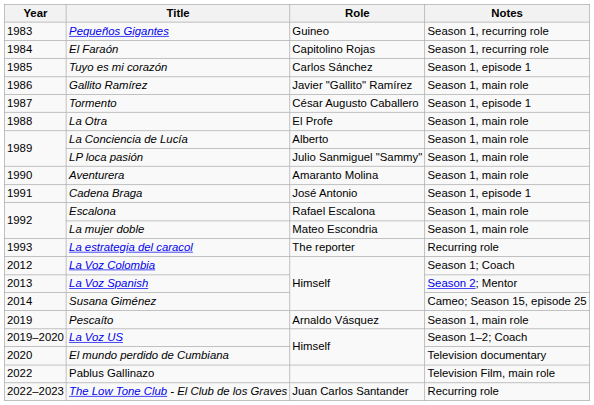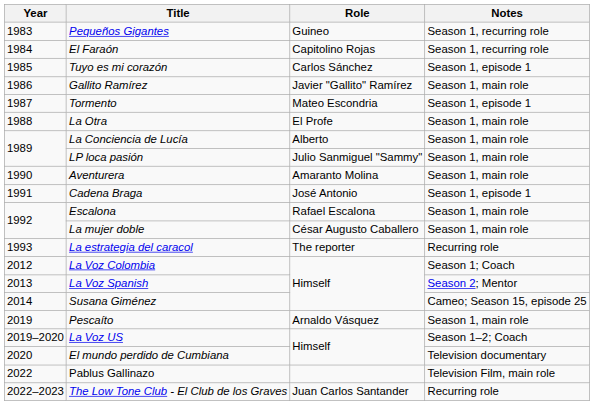Tormento | Role: César Augusto Caballero -> Mateo Escondria
La mujer doble | Role: Mateo Escondria -> César Augusto Caballero
